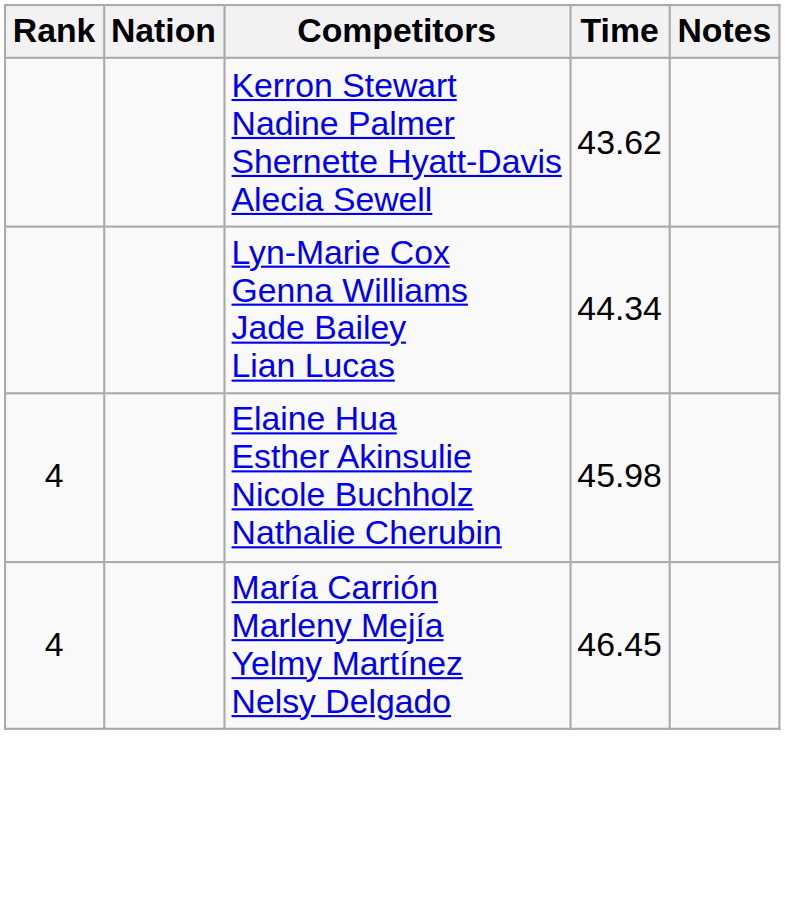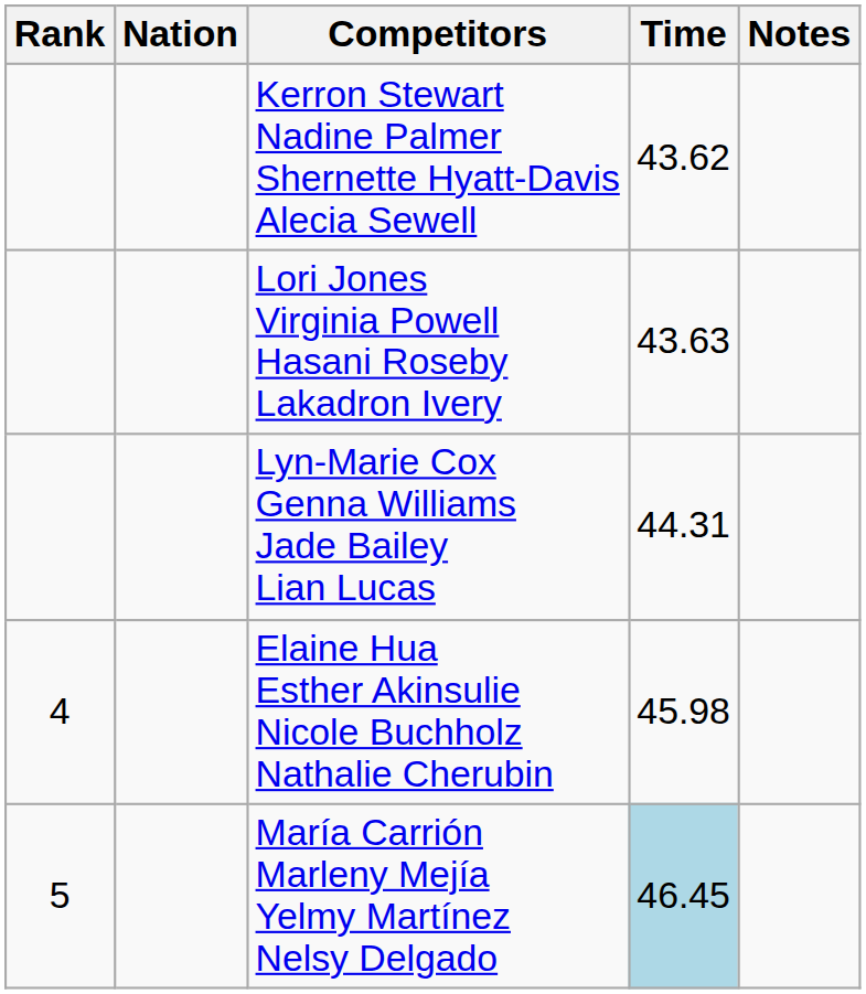+ row: Lori Jones Virginia Powell Hasani Roseby Lakadron Ivery | 43.63
Lyn-Marie Cox Genna Williams Jade Bailey Lian Lucas | Time: 44.34 -> 44.31
María Carrión Marleny Mejía Yelmy Martínez Nelsy Delgado | Rank: 4 -> 5
María Carrión Marleny Mejía Yelmy Martínez Nelsy Delgado | Time: no background -> lightblue background
